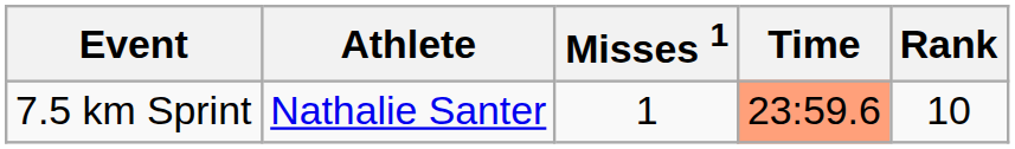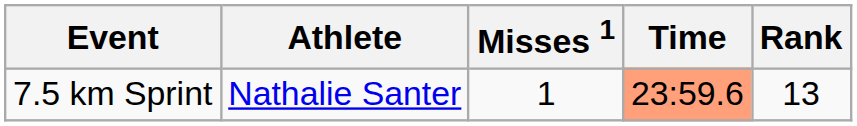7.5 km Sprint | Rank: 10 -> 13
